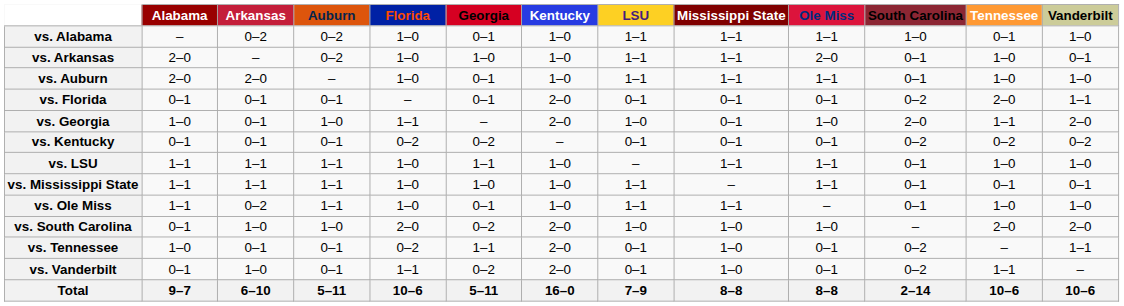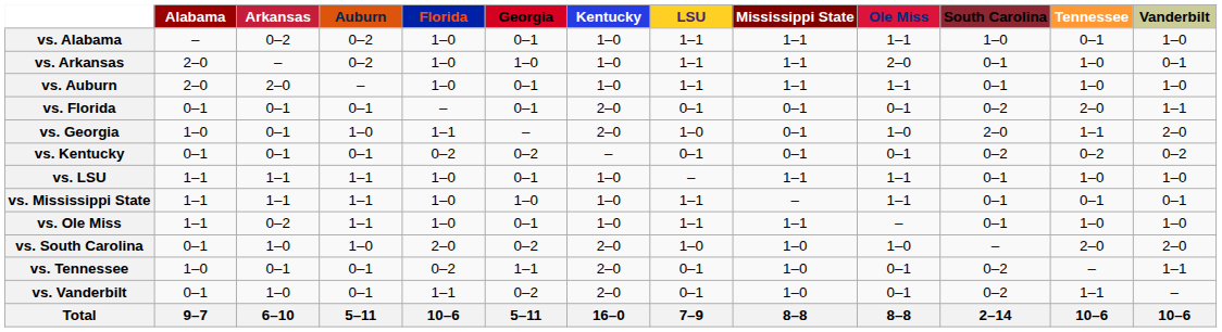vs. LSU | Georgia: 1–1 -> 0–1
